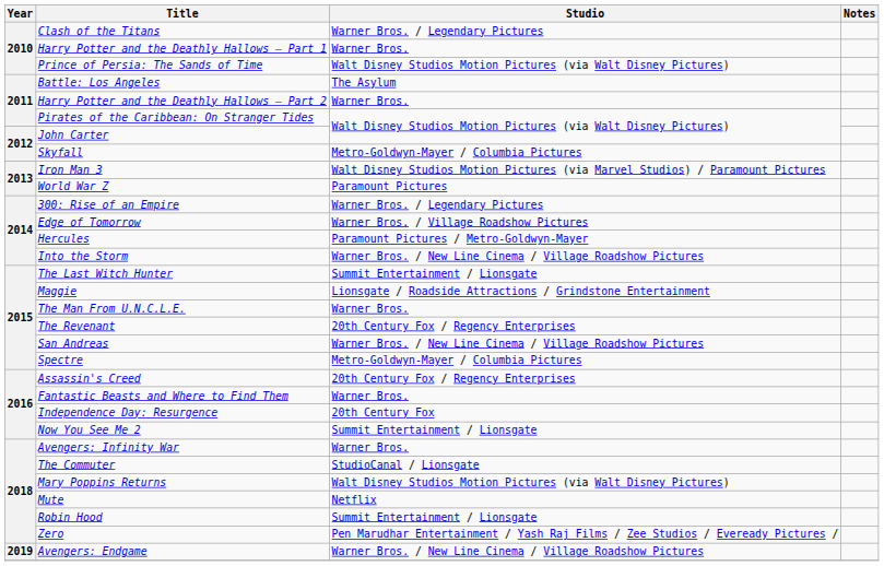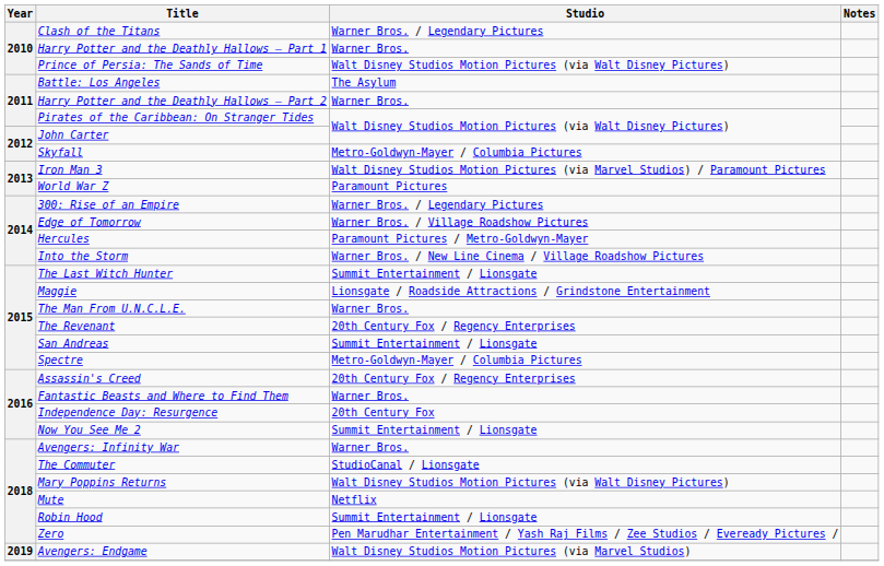San Andreas | Studio: Warner Bros. / New Line Cinema / Village Roadshow Pictures -> Summit Entertainment / Lionsgate
Avengers: Endgame | Studio: Warner Bros. / New Line Cinema / Village Roadshow Pictures -> Walt Disney Studios Motion Pictures (via Marvel Studios)
